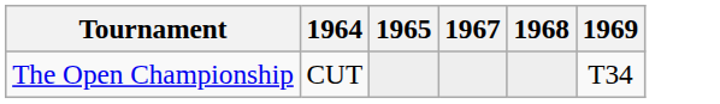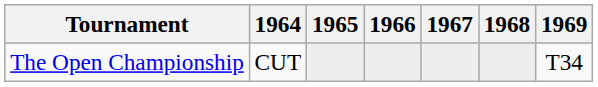+ column: 1966
